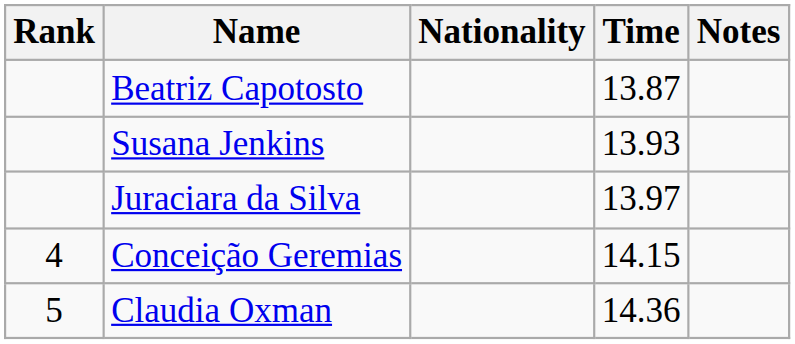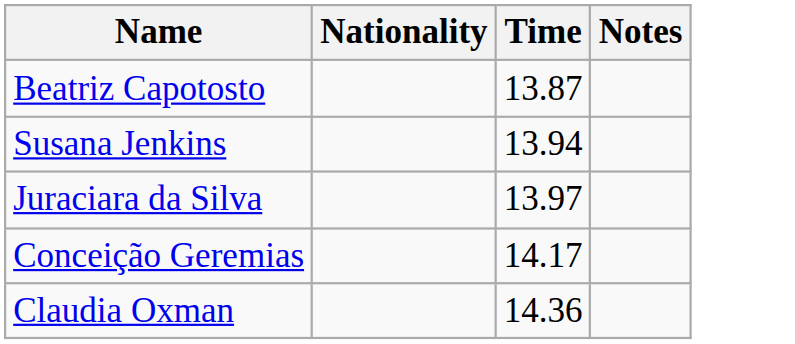- column: Rank | 4 | 5
Susana Jenkins | Time: 13.93 -> 13.94
Conceição Geremias | Time: 14.15 -> 14.17
